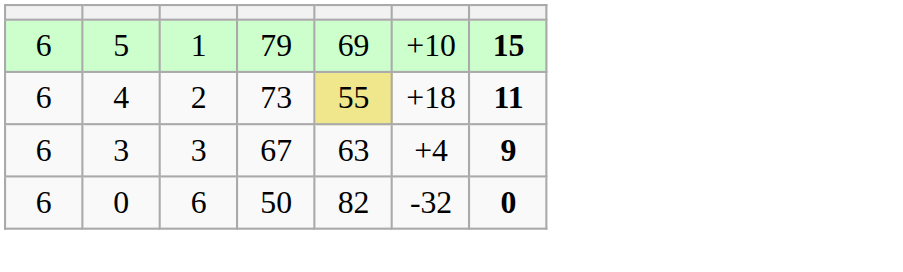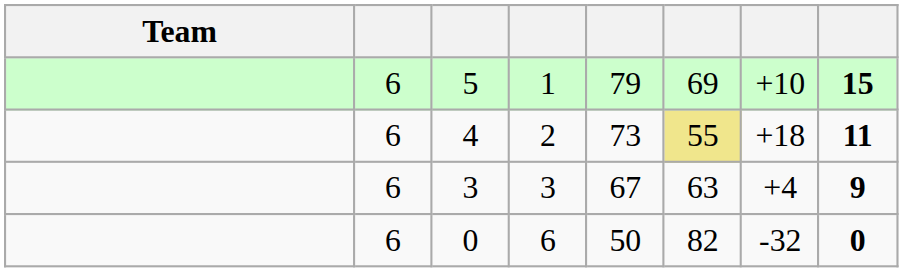+ column: Team
